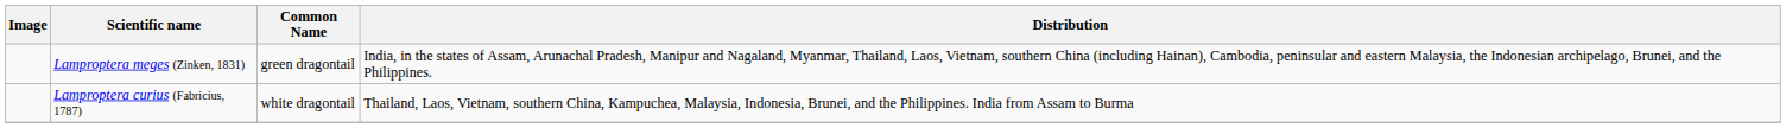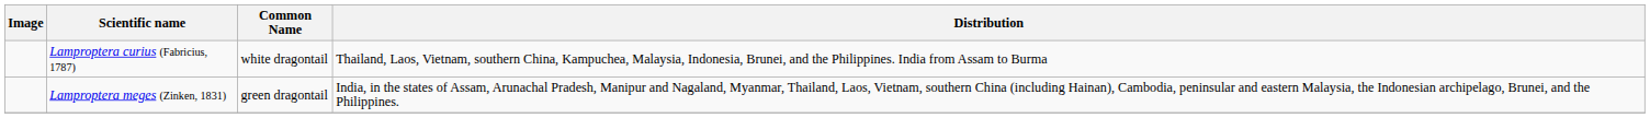rows swapped: Lamproptera curius (Fabricius, 1787) <-> Lamproptera meges (Zinken, 1831)
